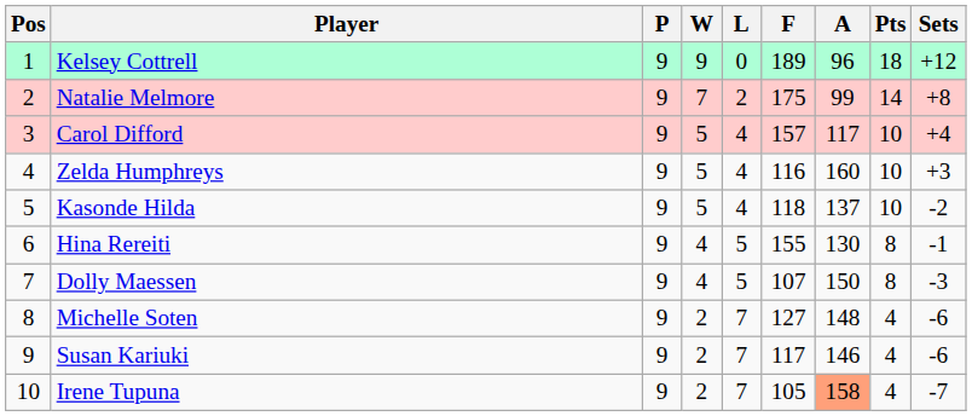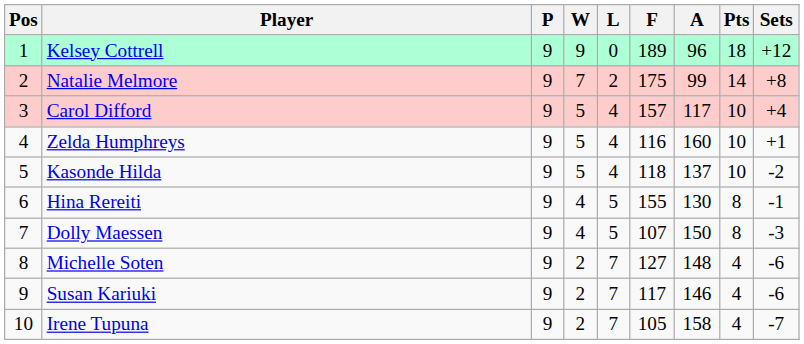Zelda Humphreys | Sets: +3 -> +1
Irene Tupuna | A: lightsalmon background -> no background
